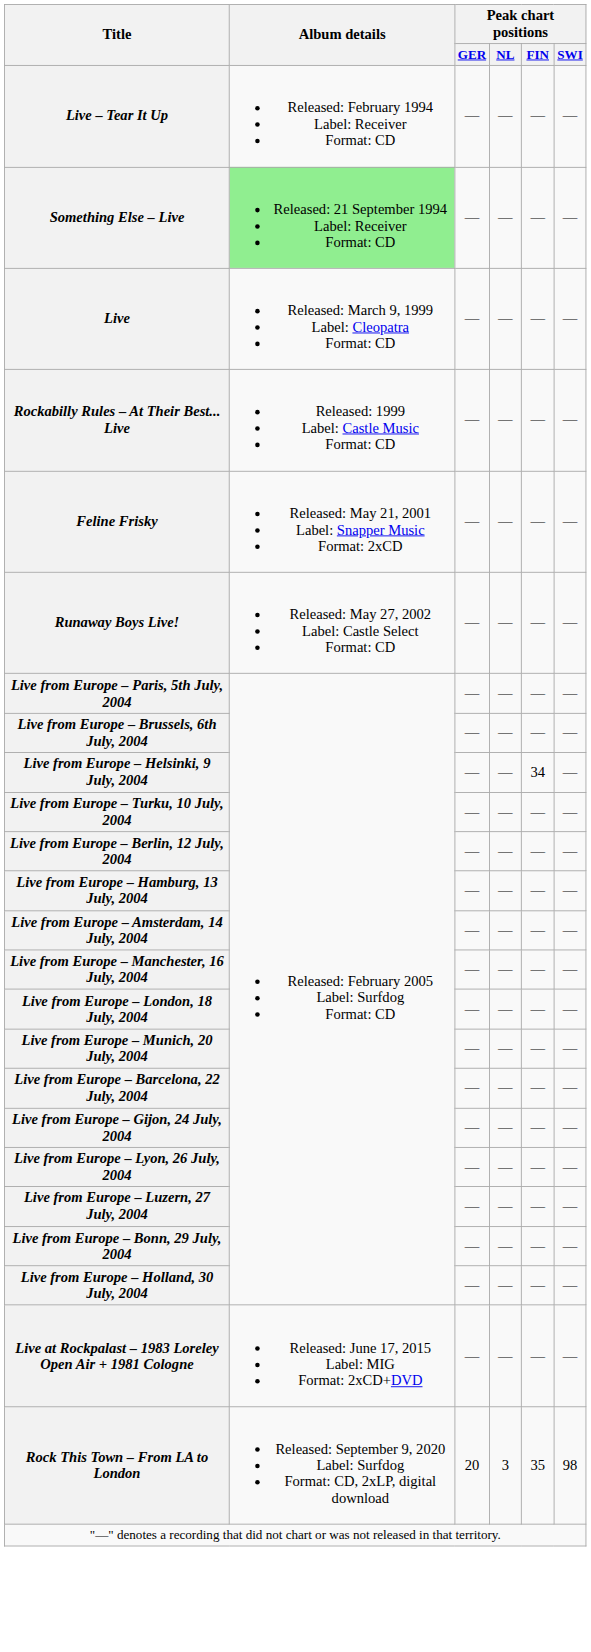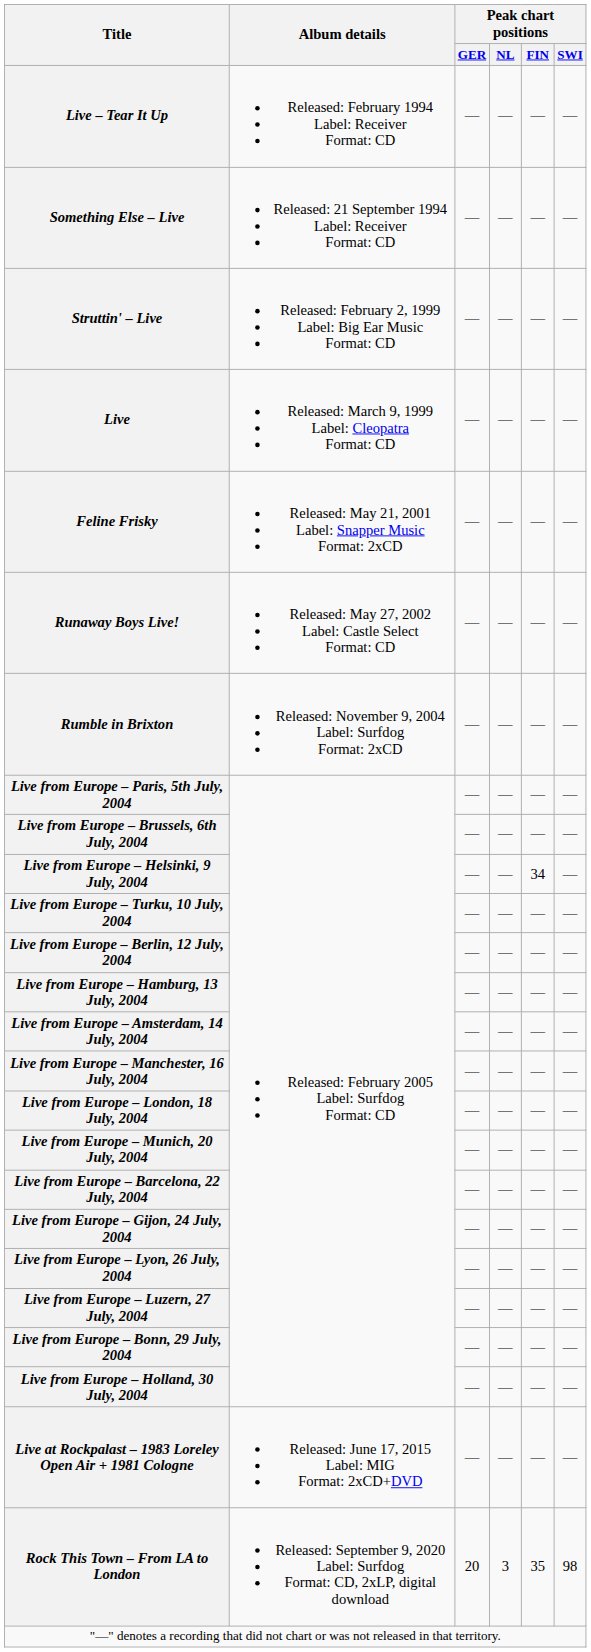Something Else – Live | Album details: lightgreen background -> no background
+ row: Struttin' – Live | Released: February 2, 1999 Label: Big Ear Music Format: CD | — | — | — | —
- row: Rockabilly Rules – At Their Best... Live | Released: 1999 Label: Castle Music Format: CD | — | — | — | —
+ row: Rumble in Brixton | Released: November 9, 2004 Label: Surfdog Format: 2xCD | — | — | — | —
